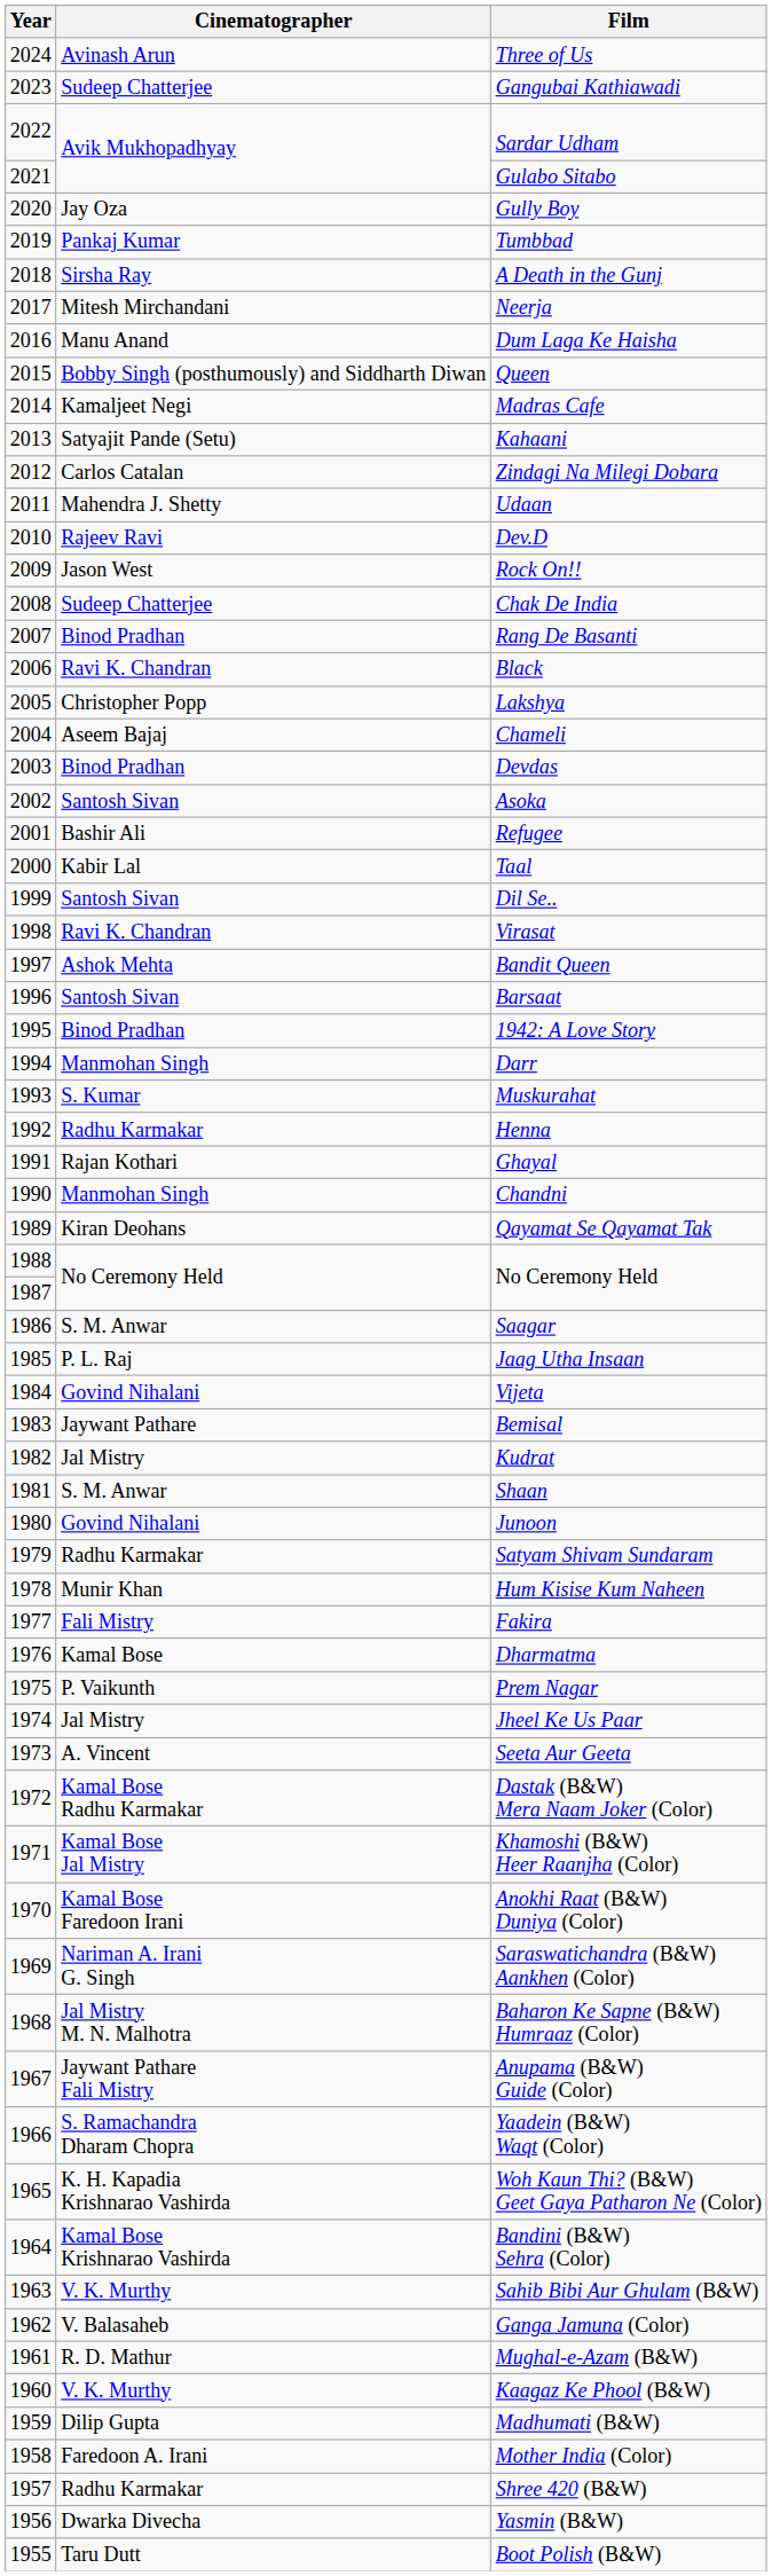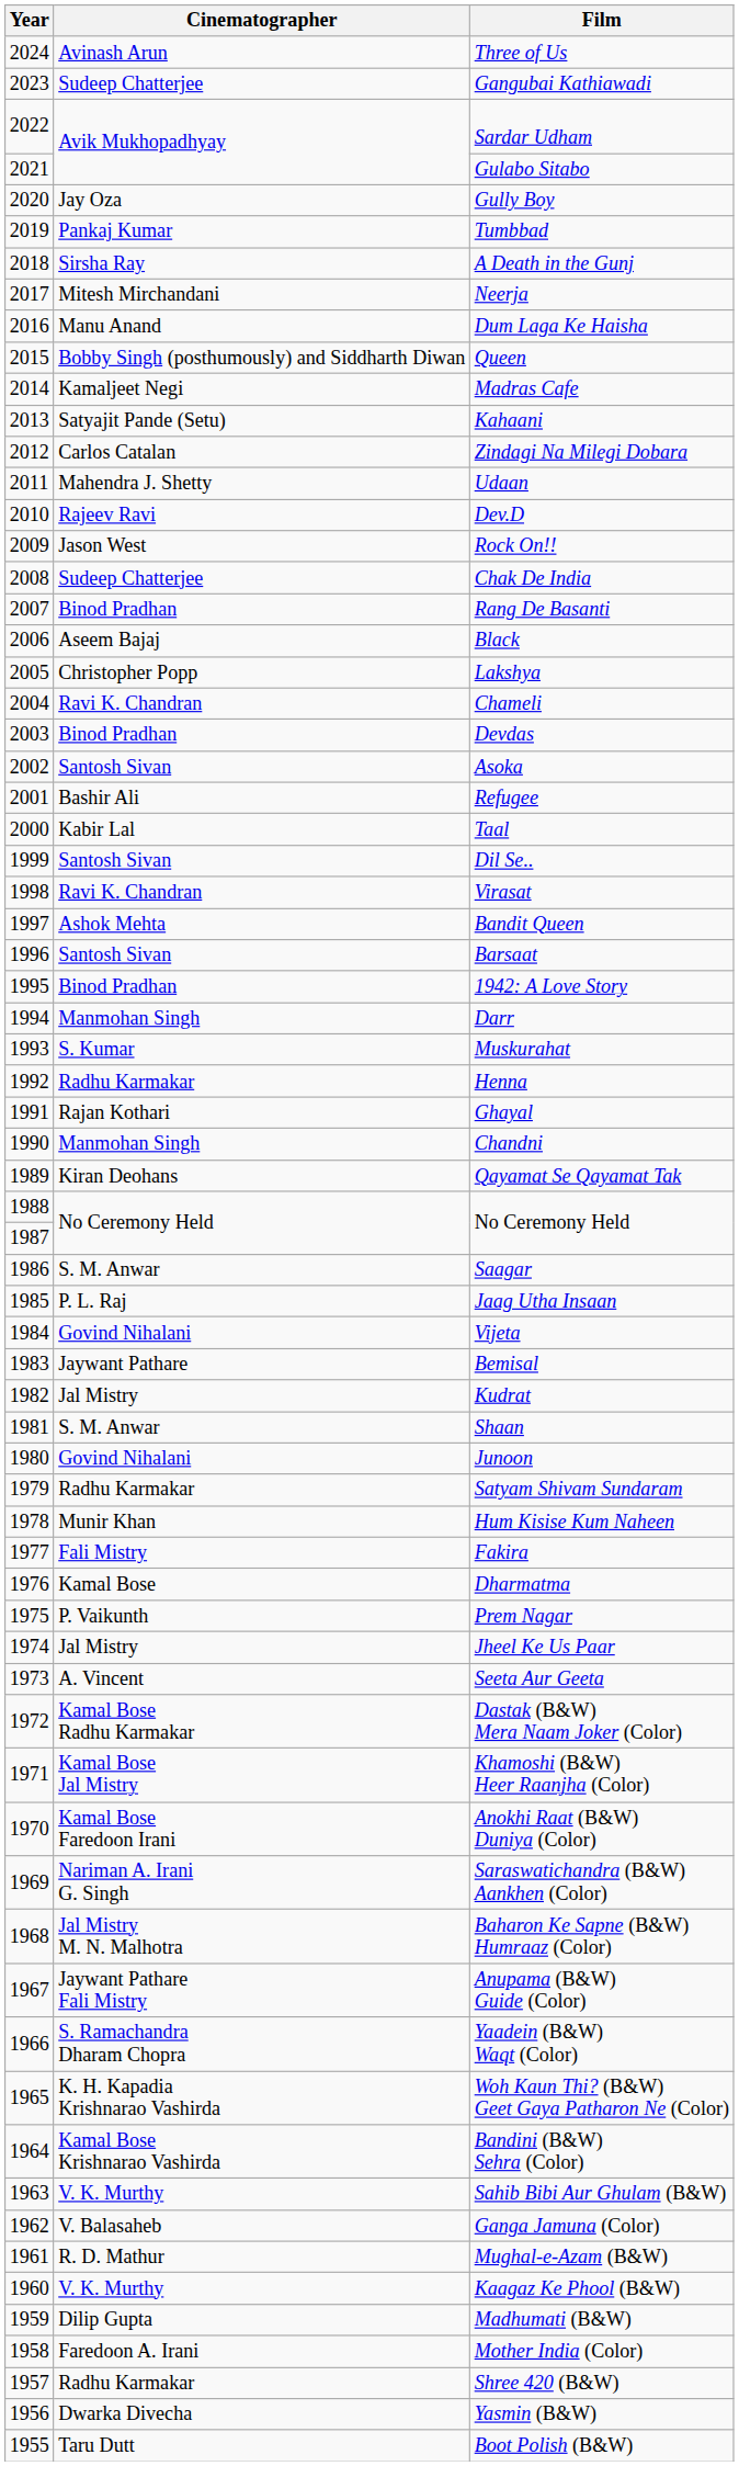Black | Cinematographer: Ravi K. Chandran -> Aseem Bajaj
Chameli | Cinematographer: Aseem Bajaj -> Ravi K. Chandran
